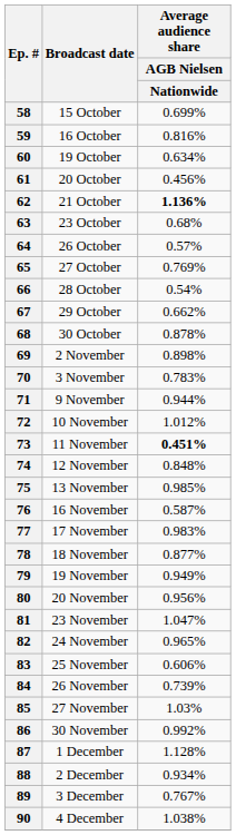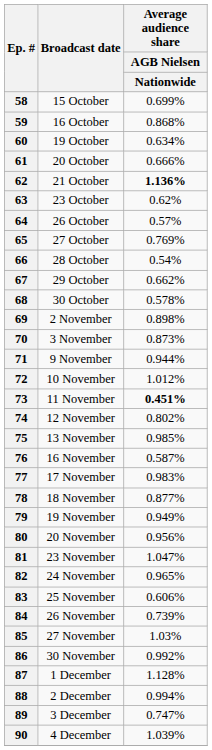59 | Average audience share / AGB Nielsen / Nationwide: 0.816% -> 0.868%
61 | Average audience share / AGB Nielsen / Nationwide: 0.456% -> 0.666%
63 | Average audience share / AGB Nielsen / Nationwide: 0.68% -> 0.62%
68 | Average audience share / AGB Nielsen / Nationwide: 0.878% -> 0.578%
70 | Average audience share / AGB Nielsen / Nationwide: 0.783% -> 0.873%
74 | Average audience share / AGB Nielsen / Nationwide: 0.848% -> 0.802%
88 | Average audience share / AGB Nielsen / Nationwide: 0.934% -> 0.994%
89 | Average audience share / AGB Nielsen / Nationwide: 0.767% -> 0.747%
90 | Average audience share / AGB Nielsen / Nationwide: 1.038% -> 1.039%
